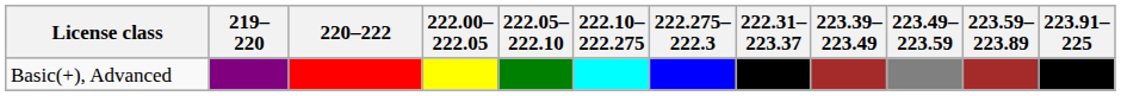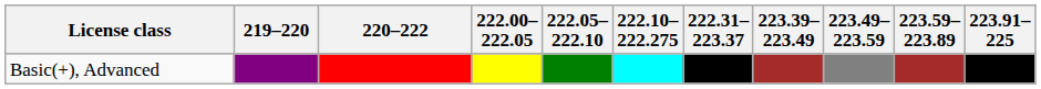- column: 222.275–222.3
